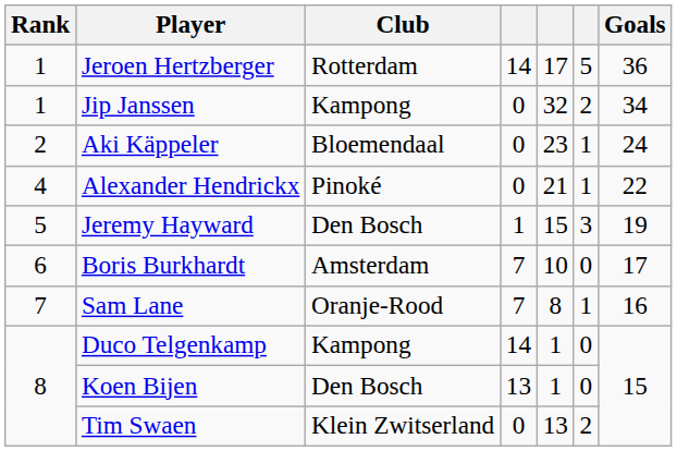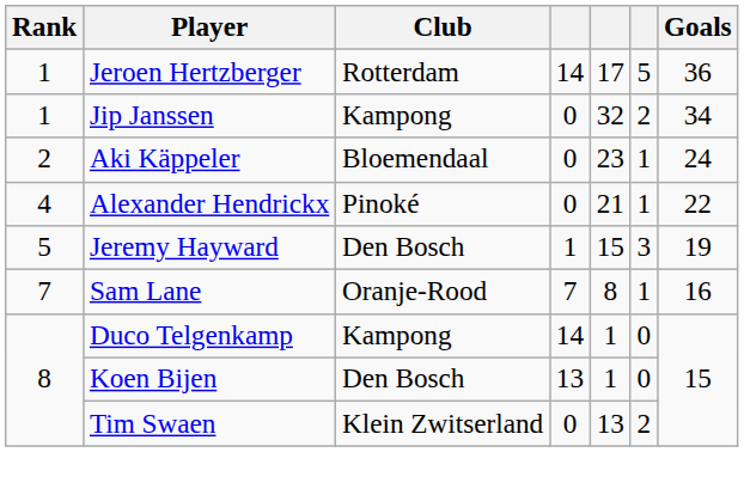- row: 6 | Boris Burkhardt | Amsterdam | 7 | 10 | 0 | 17
